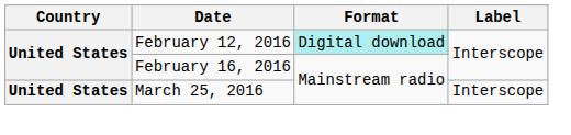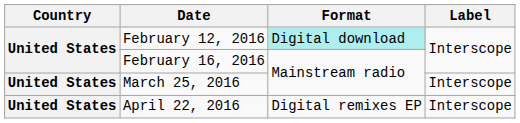+ row: United States | April 22, 2016 | Digital remixes EP | Interscope
